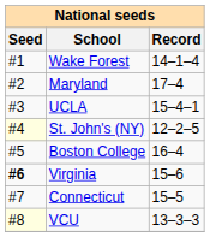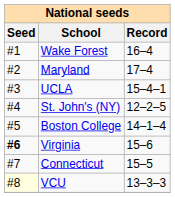Wake Forest | Record: 14–1–4 -> 16–4
St. John's (NY) | Seed: lightyellow background -> no background
Boston College | Record: 16–4 -> 14–1–4
